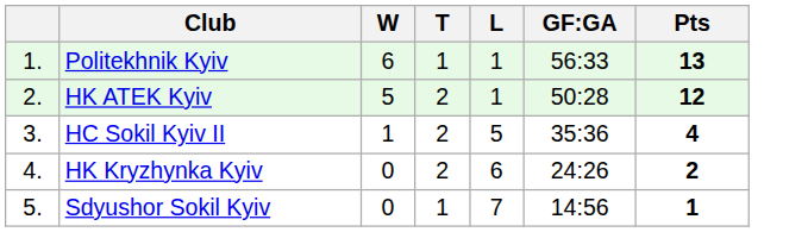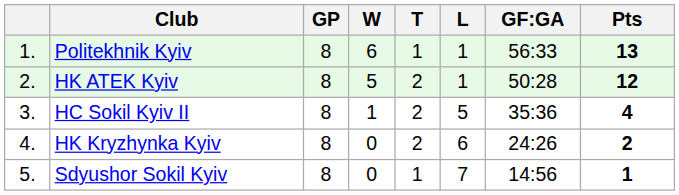+ column: GP | 8 | 8 | 8 | 8 | 8
